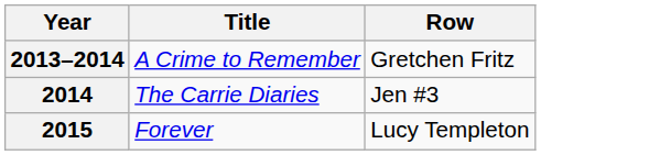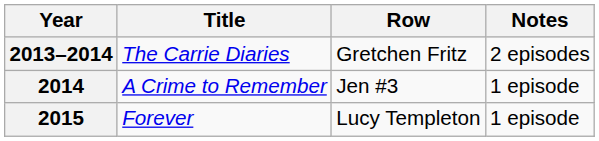+ column: Notes | 2 episodes | 1 episode | 1 episode
2013–2014 | Title: A Crime to Remember -> The Carrie Diaries
2014 | Title: The Carrie Diaries -> A Crime to Remember
